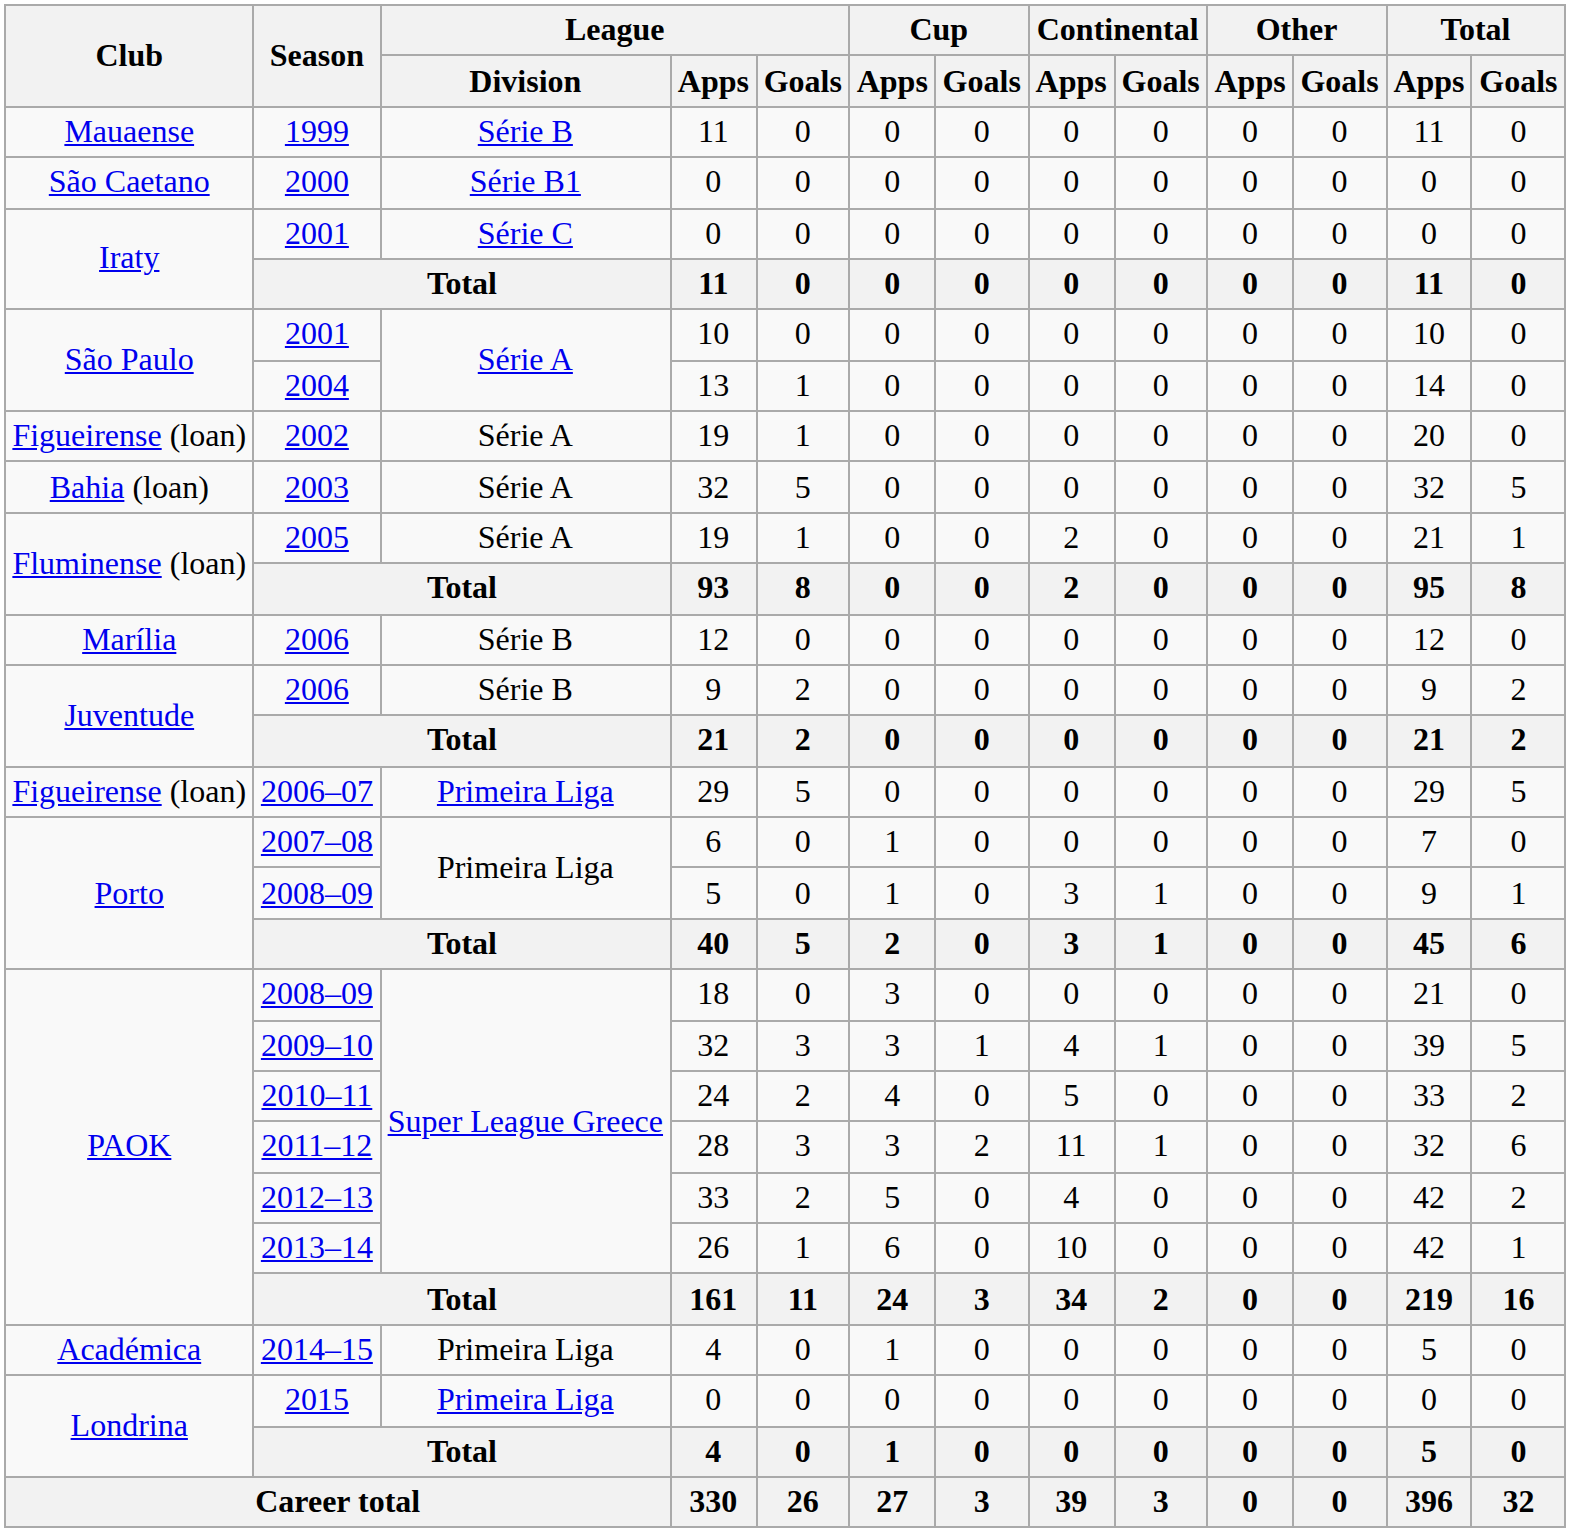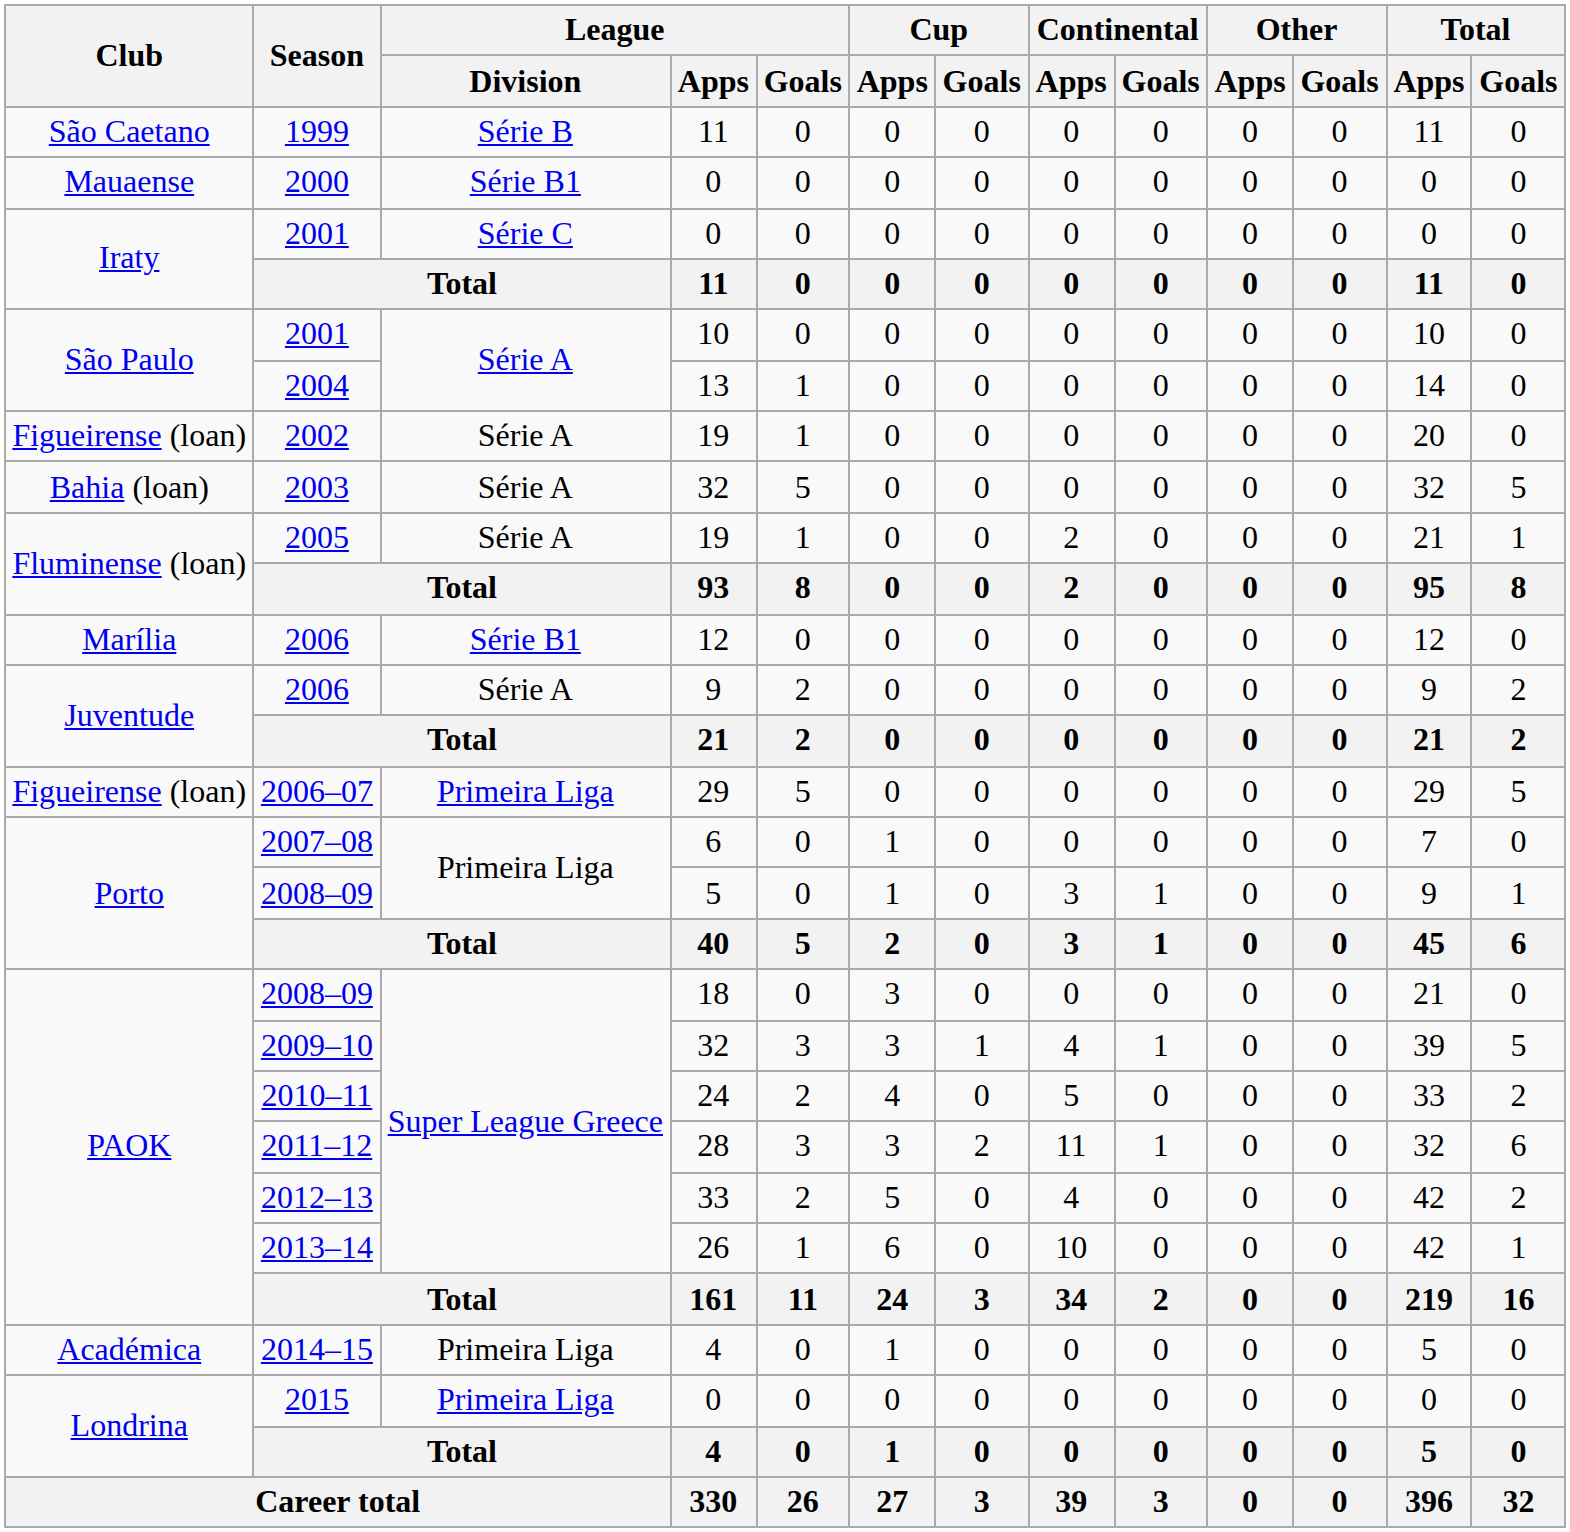1999 | Club: Mauaense -> São Caetano
2000 | Club: São Caetano -> Mauaense
2006 / 12 | League / Division: Série B -> Série B1
2006 / 9 | League / Division: Série B -> Série A
